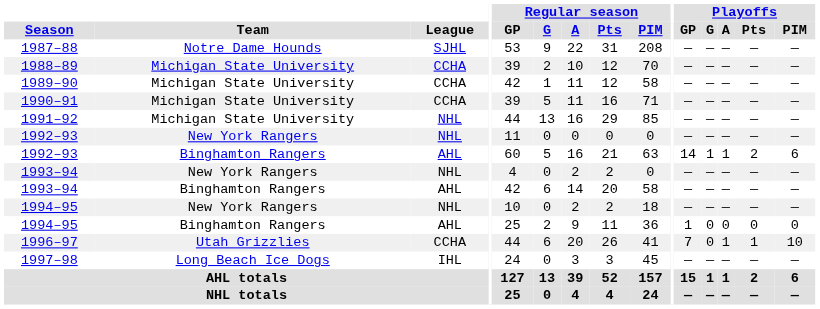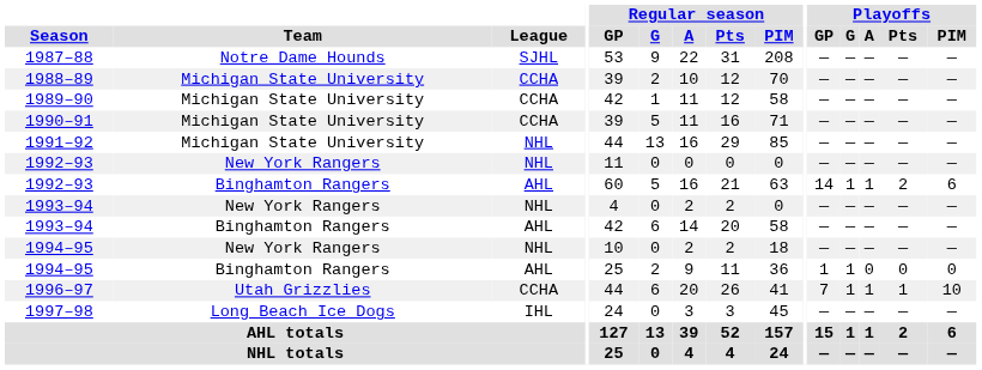1994–95 / Binghamton Rangers | Playoffs / G: 0 -> 1
1996–97 | Playoffs / G: 0 -> 1
